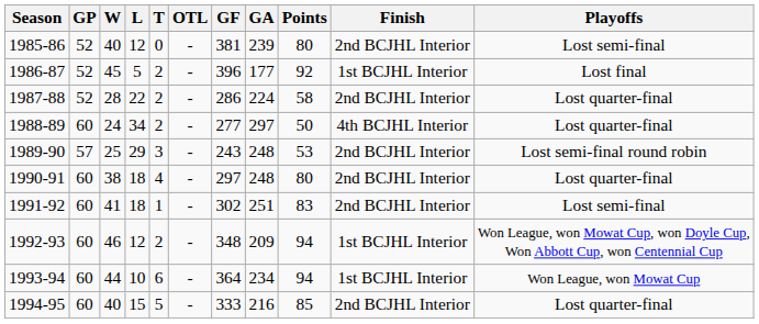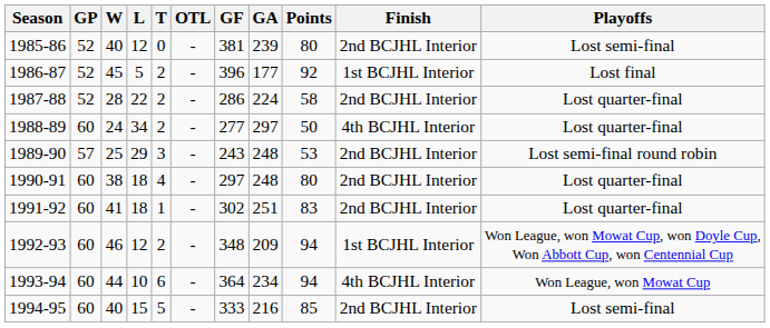1991-92 | Playoffs: Lost semi-final -> Lost quarter-final
1993-94 | Finish: 1st BCJHL Interior -> 4th BCJHL Interior
1994-95 | Playoffs: Lost quarter-final -> Lost semi-final
